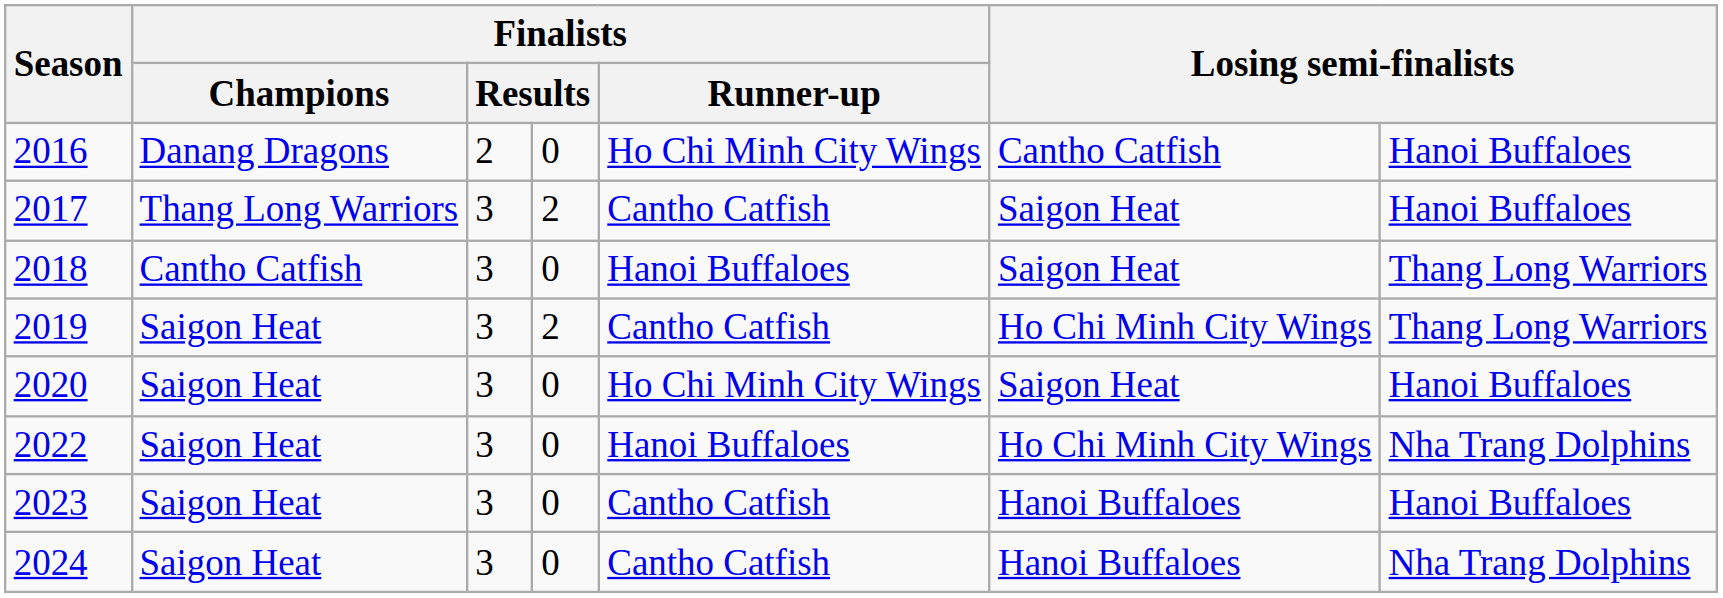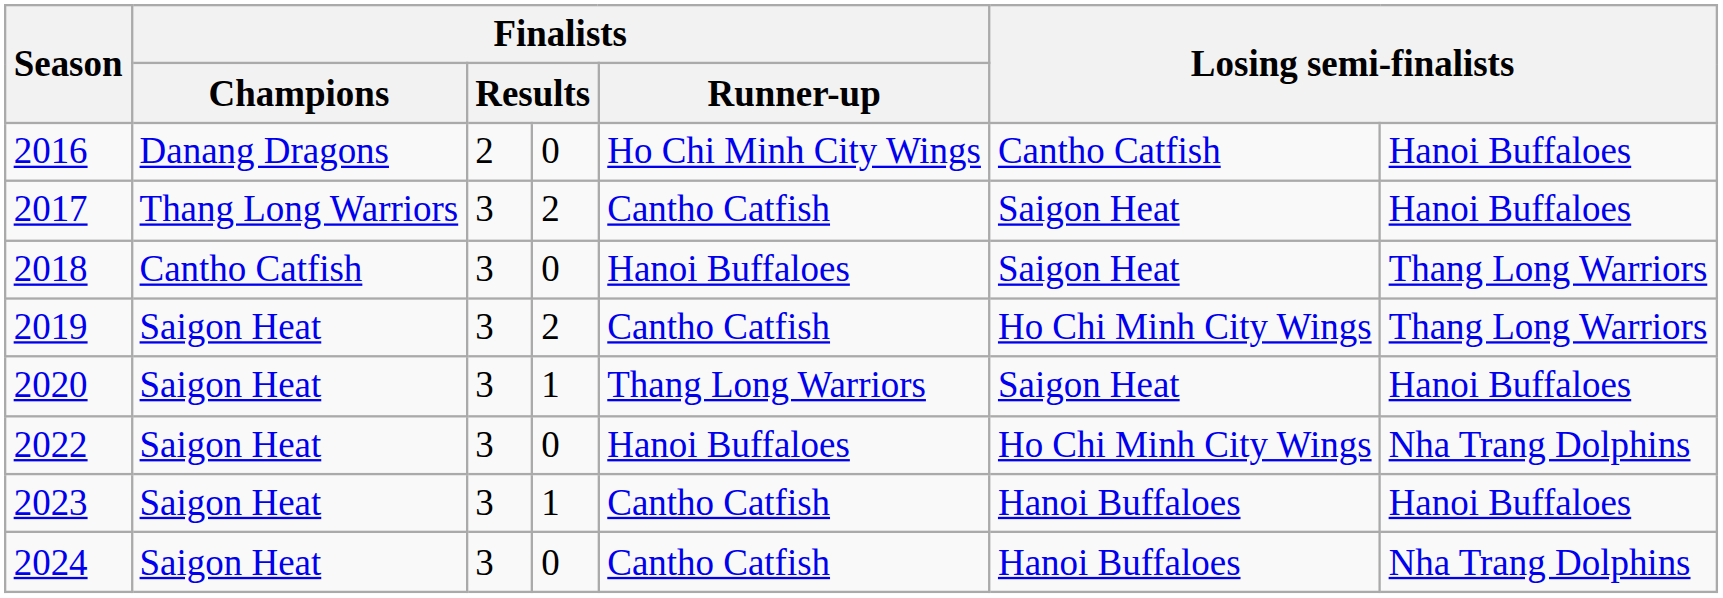2020 | column 4: 0 -> 1
2020 | Finalists / Runner-up: Ho Chi Minh City Wings -> Thang Long Warriors
2023 | column 4: 0 -> 1
